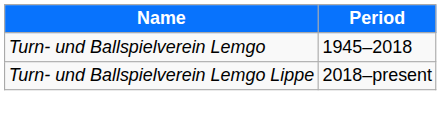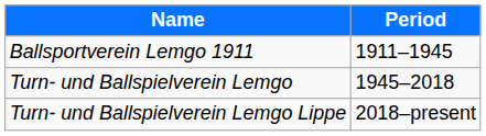+ row: Ballsportverein Lemgo 1911 | 1911–1945
